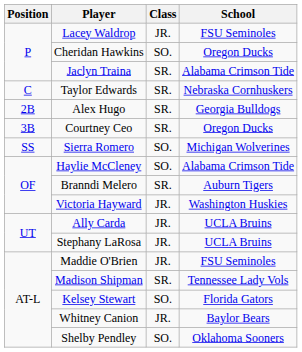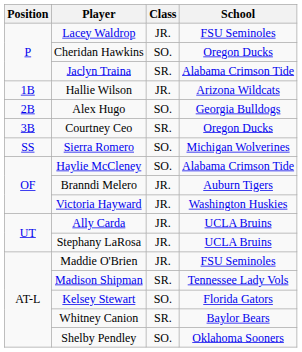- row: C | Taylor Edwards | SR. | Nebraska Cornhuskers
+ row: 1B | Hallie Wilson | JR. | Arizona Wildcats
Alex Hugo | Class: SR. -> SO.
Branndi Melero | Class: SR. -> JR.
Whitney Canion | Class: JR. -> SR.
